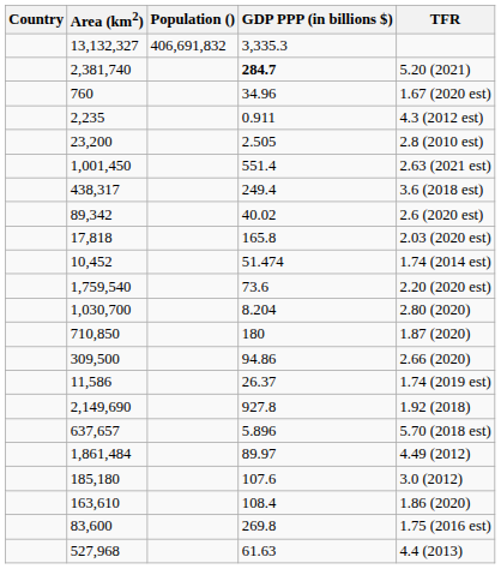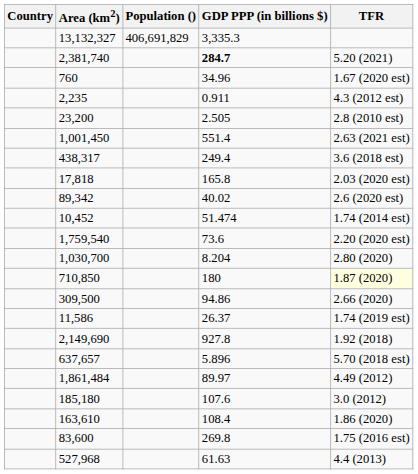13,132,327 | Population (): 406,691,832 -> 406,691,829
rows swapped: 89,342 <-> 17,818
710,850 | TFR: no background -> lightyellow background
